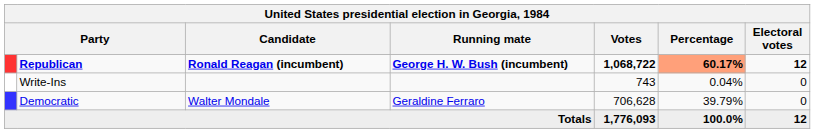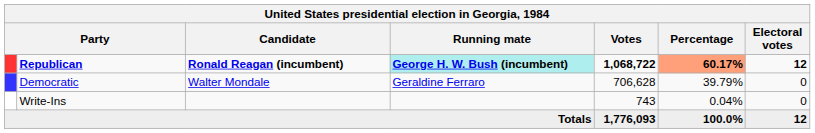Republican | Running mate: no background -> paleturquoise background
rows swapped: Democratic <-> Write-Ins
